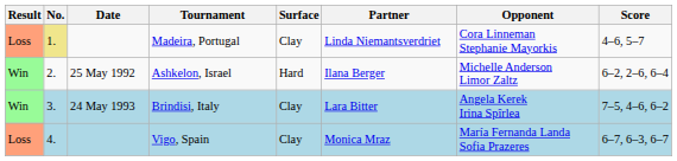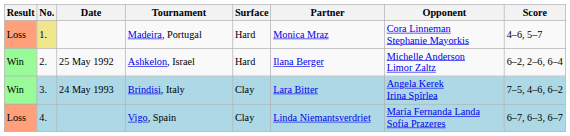Madeira, Portugal | Surface: Clay -> Hard
Madeira, Portugal | Partner: Linda Niemantsverdriet -> Monica Mraz
Vigo, Spain | Partner: Monica Mraz -> Linda Niemantsverdriet
